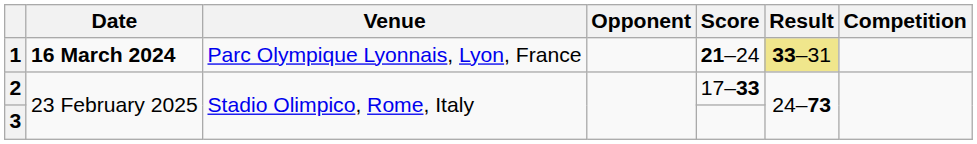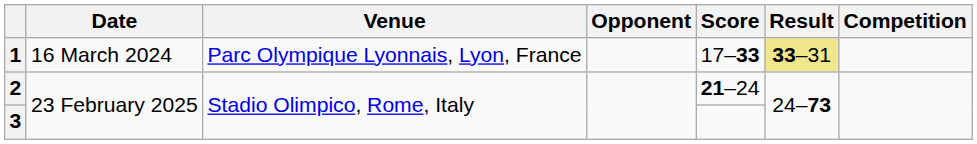1 | Date: bold -> normal
1 | Score: 21–24 -> 17–33
2 | Score: 17–33 -> 21–24
